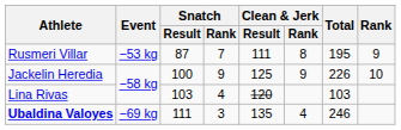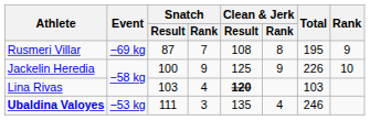Rusmeri Villar | Event: −53 kg -> −69 kg
Rusmeri Villar | Clean & Jerk / Result: 111 -> 108
Lina Rivas | Clean & Jerk / Result: normal -> bold
Ubaldina Valoyes | Event: −69 kg -> −53 kg
